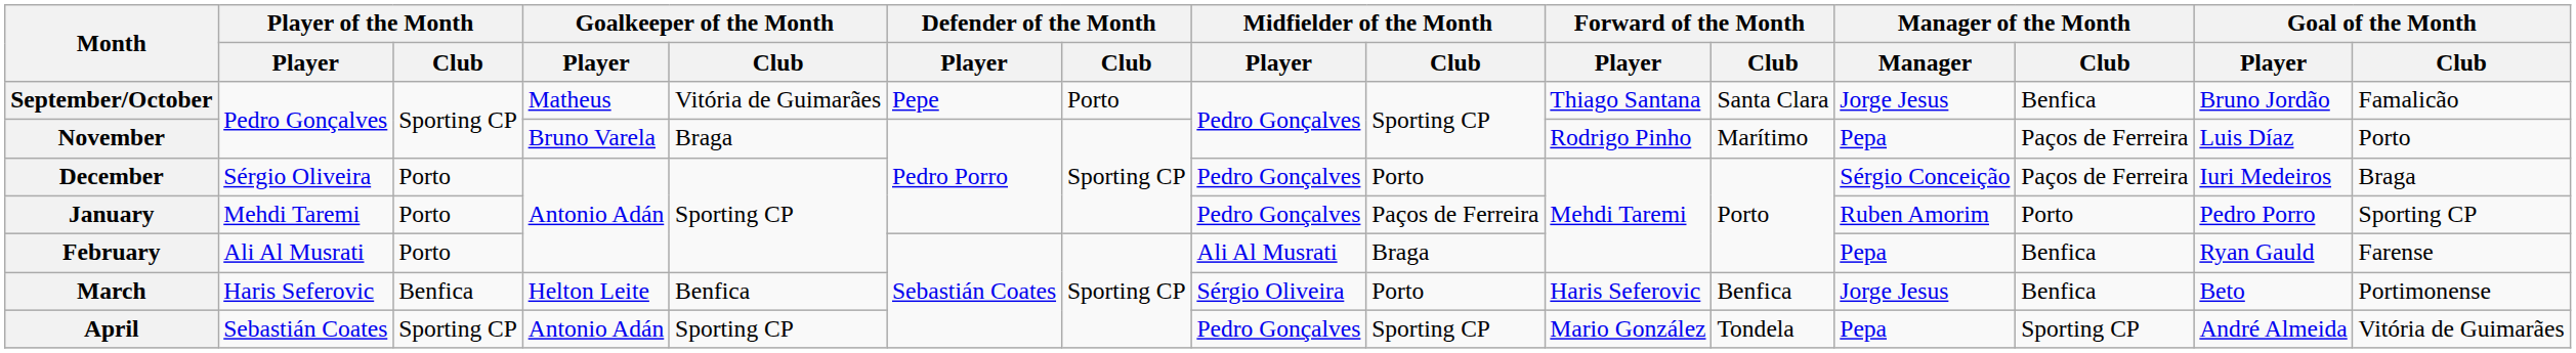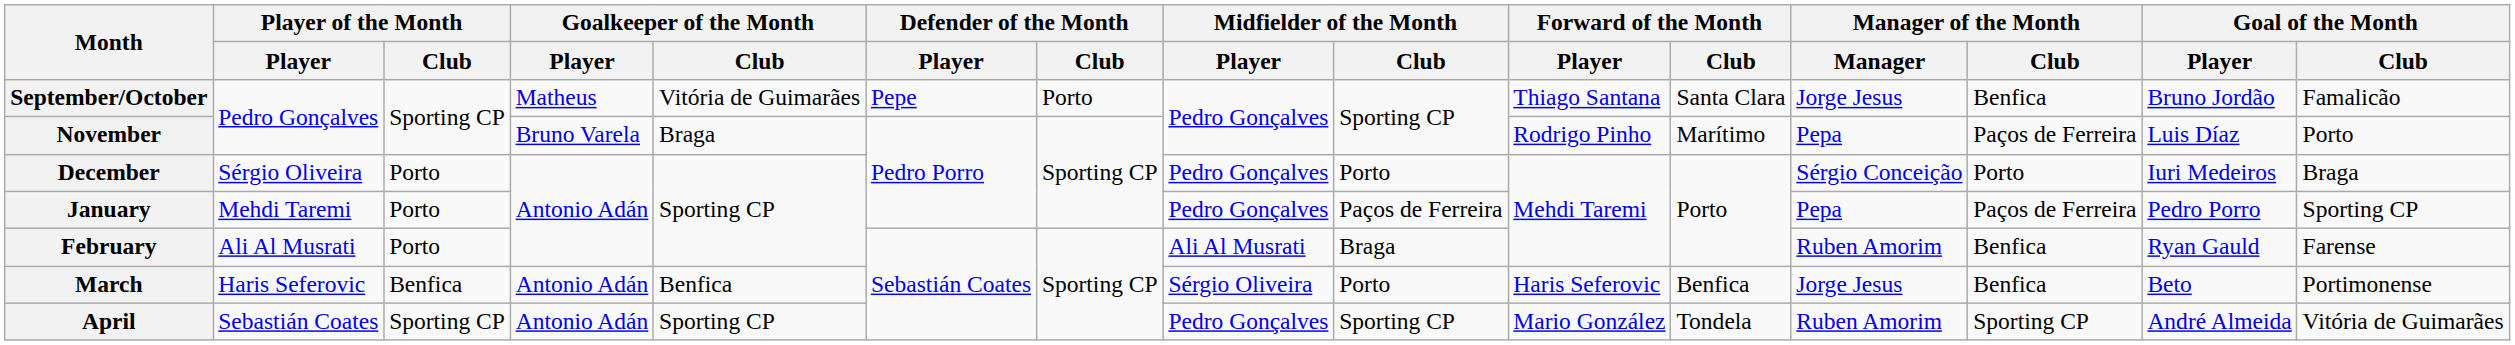December | Manager of the Month / Club: Paços de Ferreira -> Porto
January | Manager of the Month / Manager: Ruben Amorim -> Pepa
January | Manager of the Month / Club: Porto -> Paços de Ferreira
February | Manager of the Month / Manager: Pepa -> Ruben Amorim
March | Goalkeeper of the Month / Player: Helton Leite -> Antonio Adán
April | Manager of the Month / Manager: Pepa -> Ruben Amorim
